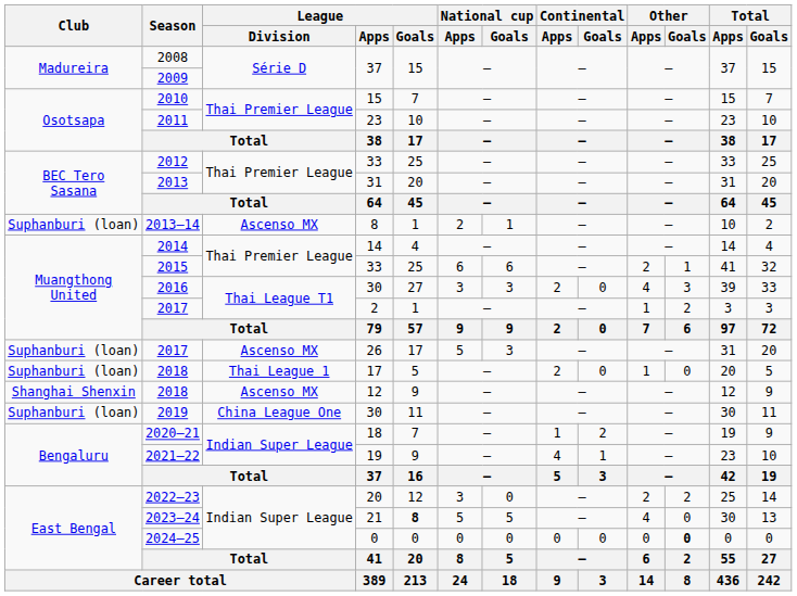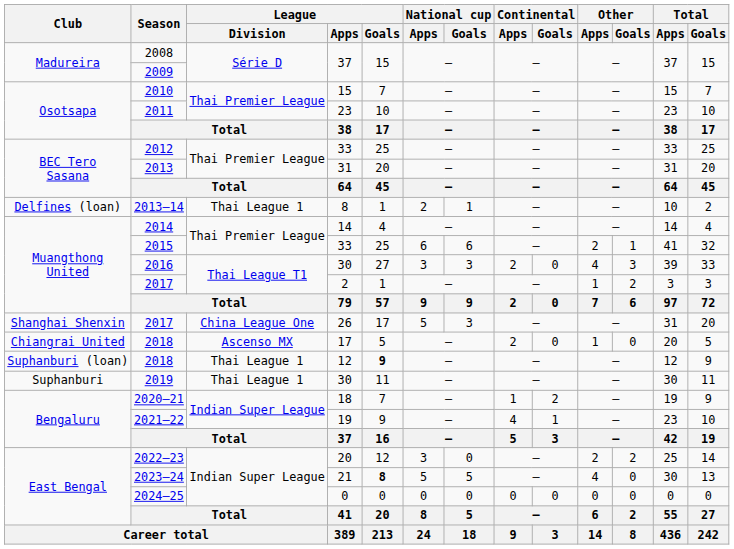2013–14 | Club: Suphanburi (loan) -> Delfines (loan)
2013–14 | League / Division: Ascenso MX -> Thai League 1
2017 / 26 | Club: Suphanburi (loan) -> Shanghai Shenxin
2017 / 26 | League / Division: Ascenso MX -> China League One
2018 / 17 | Club: Suphanburi (loan) -> Chiangrai United
2018 / 17 | League / Division: Thai League 1 -> Ascenso MX
2018 / 12 | Club: Shanghai Shenxin -> Suphanburi (loan)
2018 / 12 | League / Division: Ascenso MX -> Thai League 1
2018 / 12 | League / Goals: normal -> bold
2019 | Club: Suphanburi (loan) -> Suphanburi
2019 | League / Division: China League One -> Thai League 1
2024–25 | Other / Goals: bold -> normal
